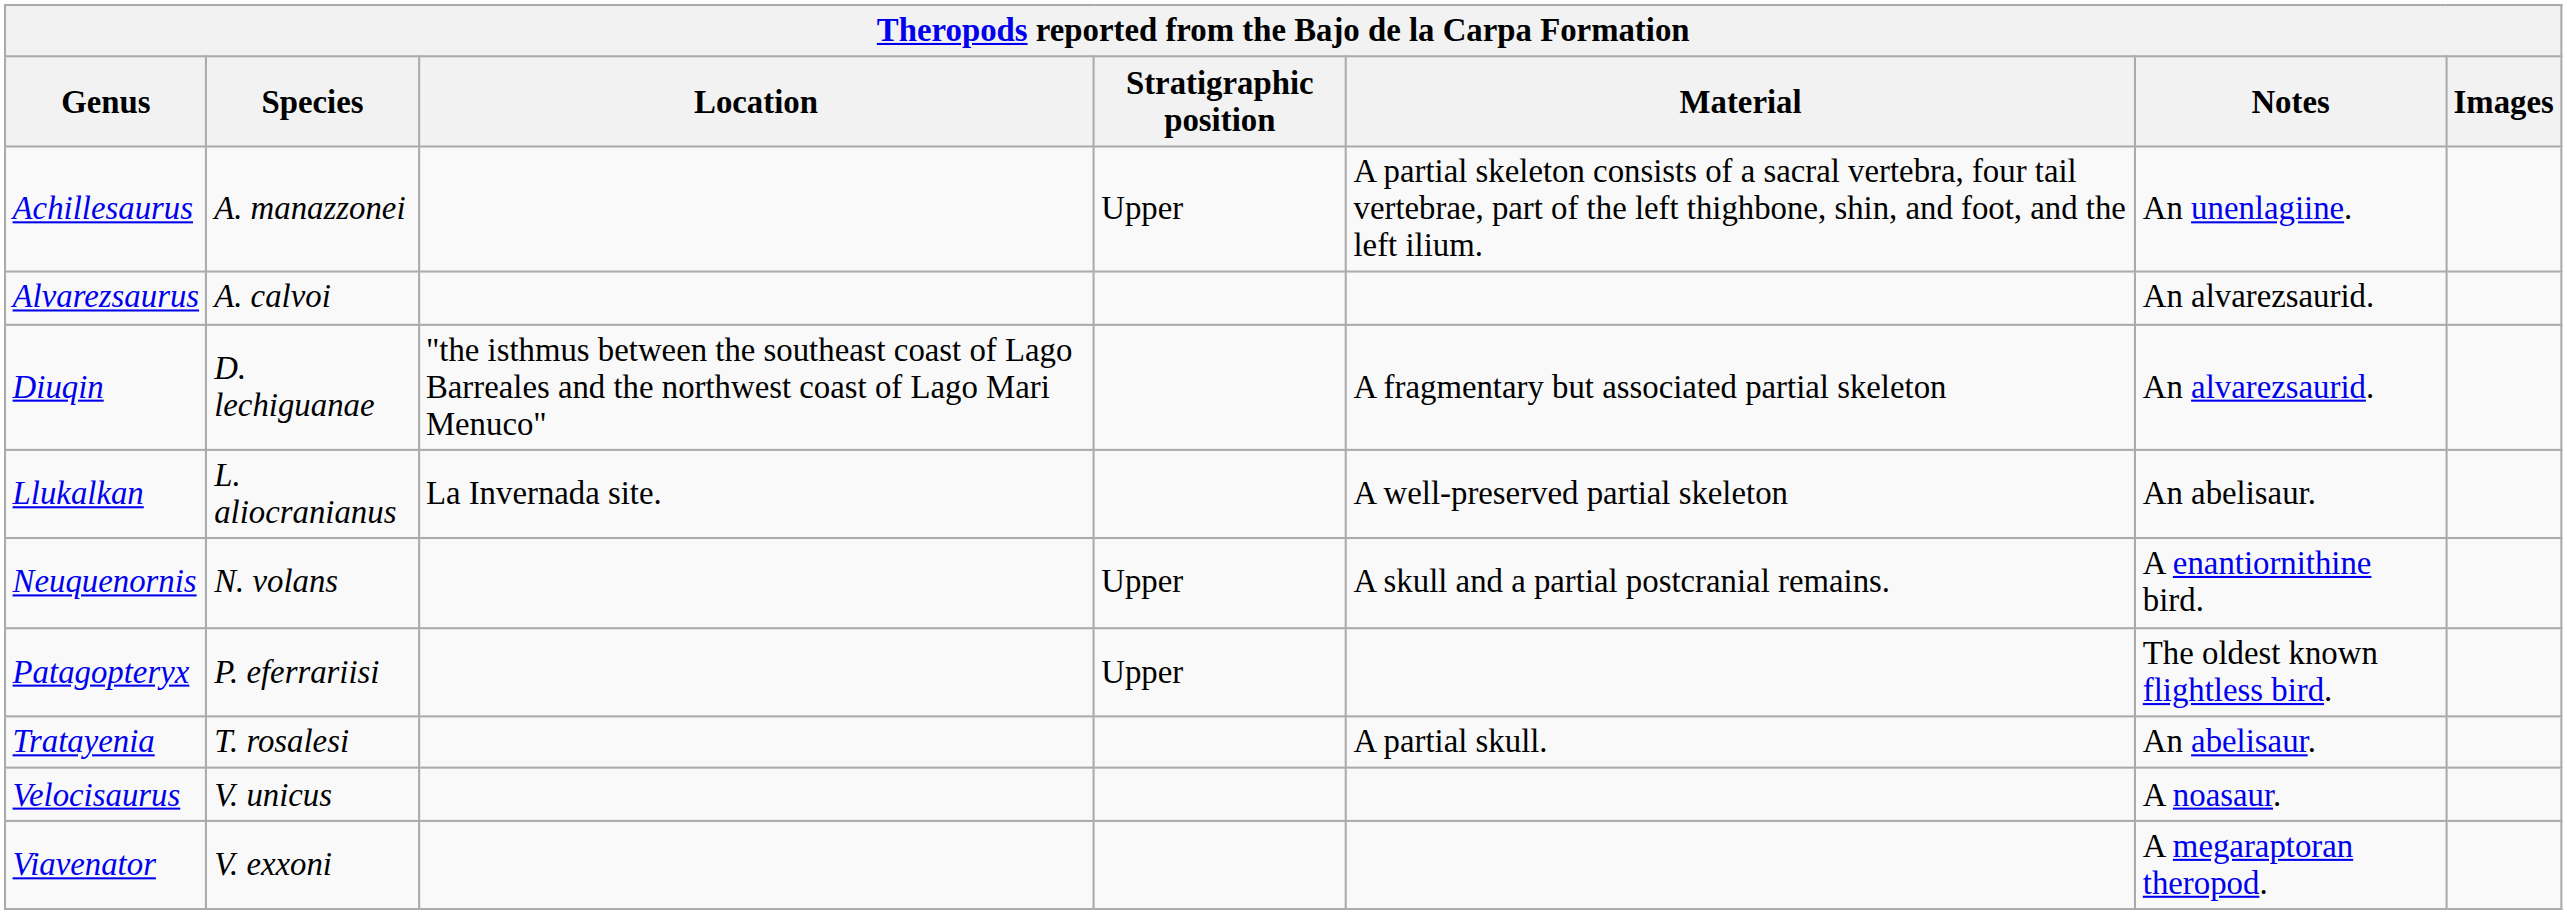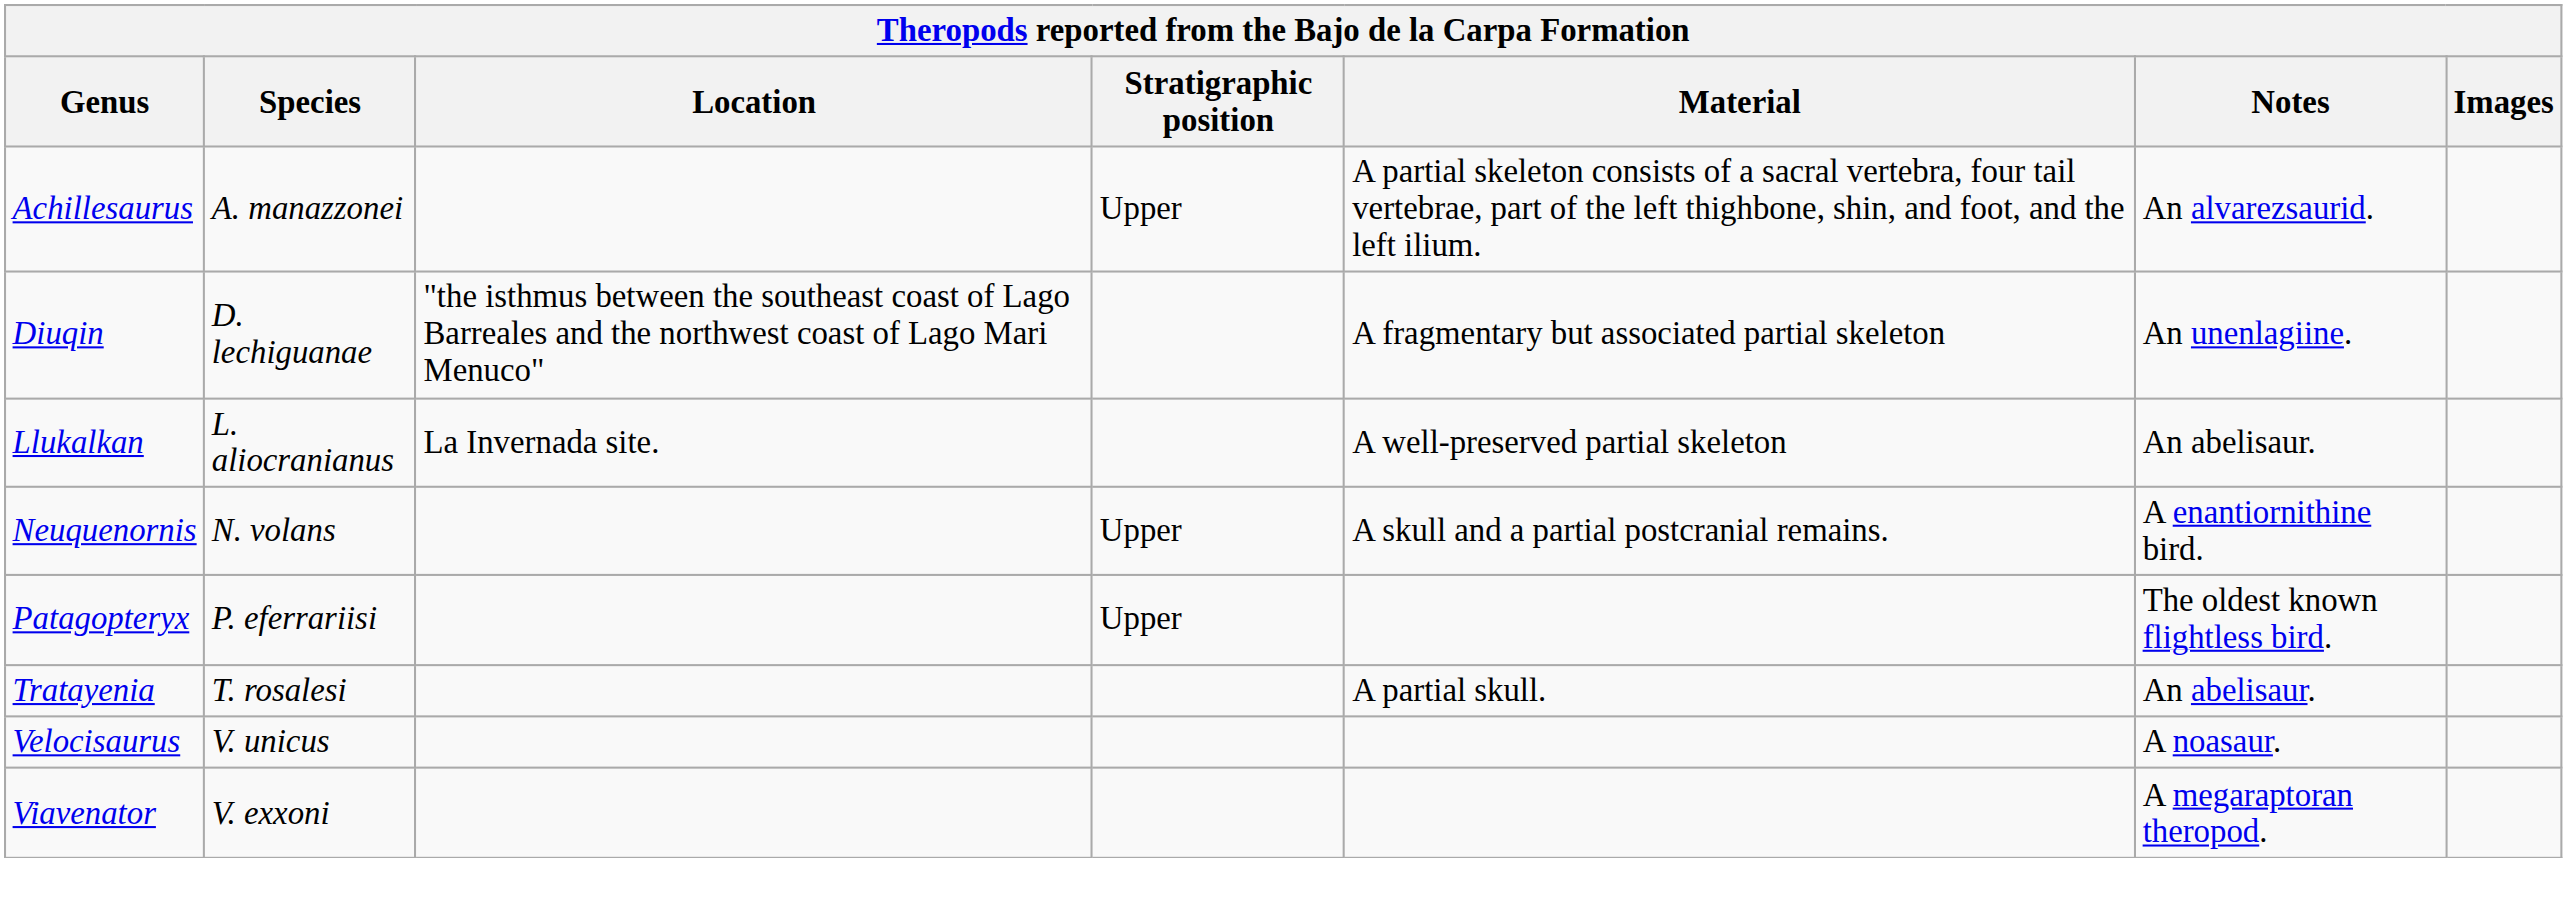Achillesaurus | Notes: An unenlagiine. -> An alvarezsaurid.
- row: Alvarezsaurus | A. calvoi | An alvarezsaurid.
Diuqin | Notes: An alvarezsaurid. -> An unenlagiine.
